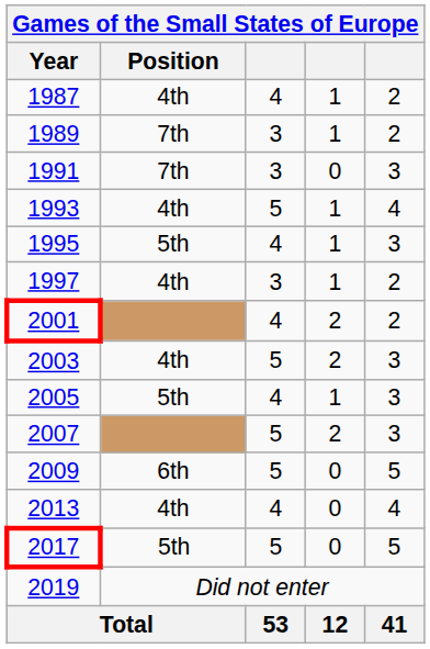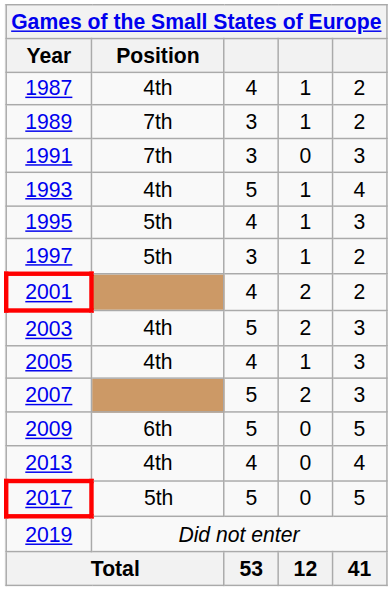1997 | Position: 4th -> 5th
2005 | Position: 5th -> 4th
